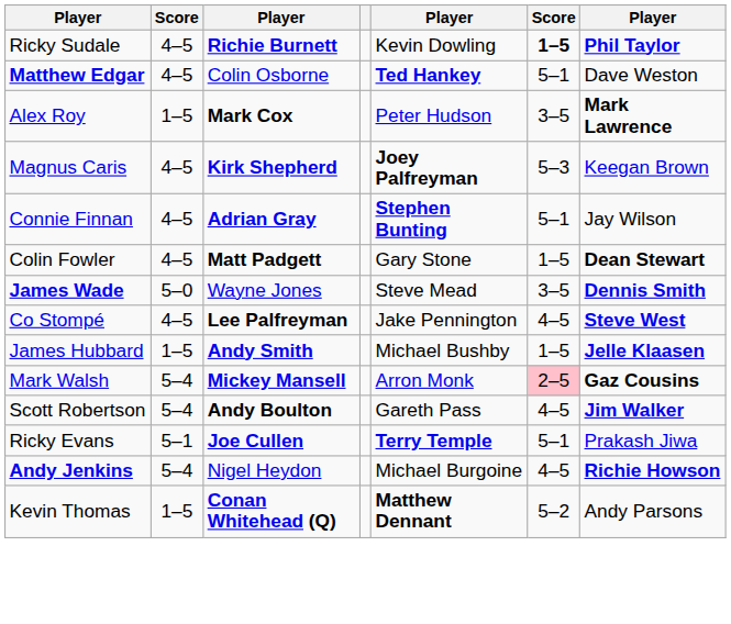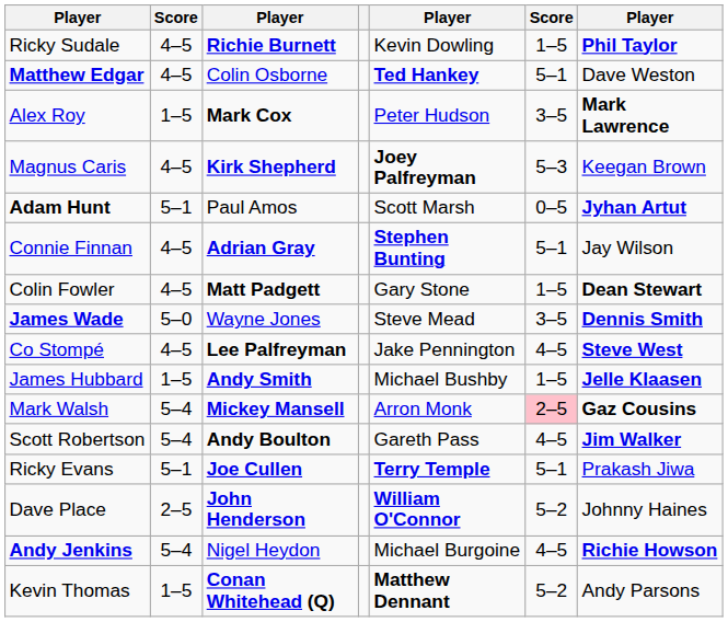Ricky Sudale | column 6: bold -> normal
+ row: Adam Hunt | 5–1 | Paul Amos | Scott Marsh | 0–5 | Jyhan Artut
+ row: Dave Place | 2–5 | John Henderson | William O'Connor | 5–2 | Johnny Haines
